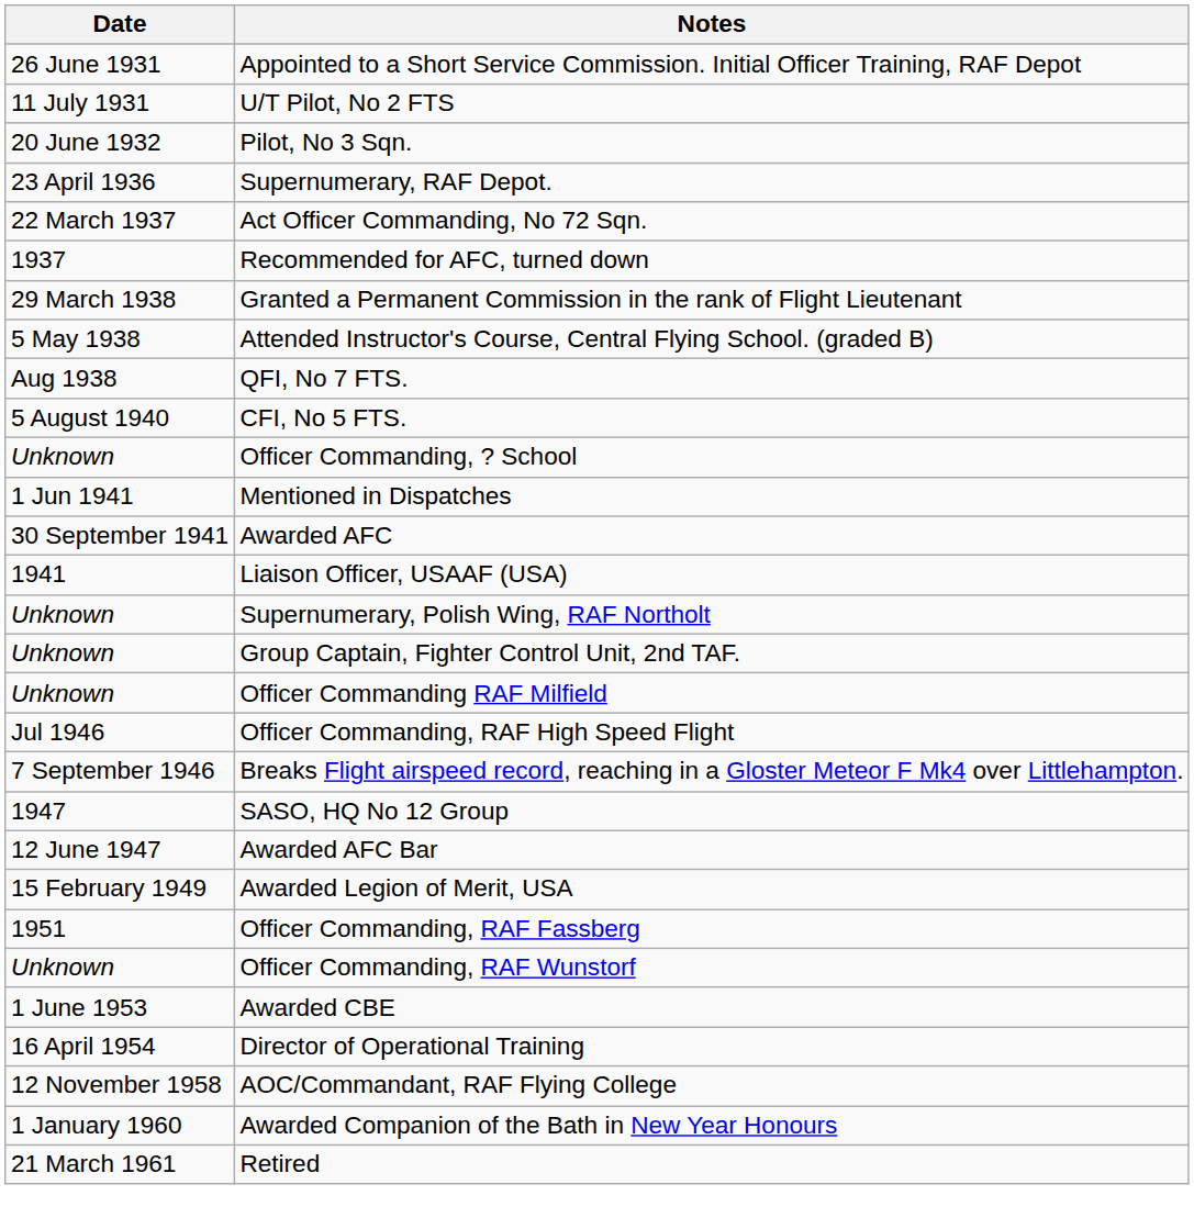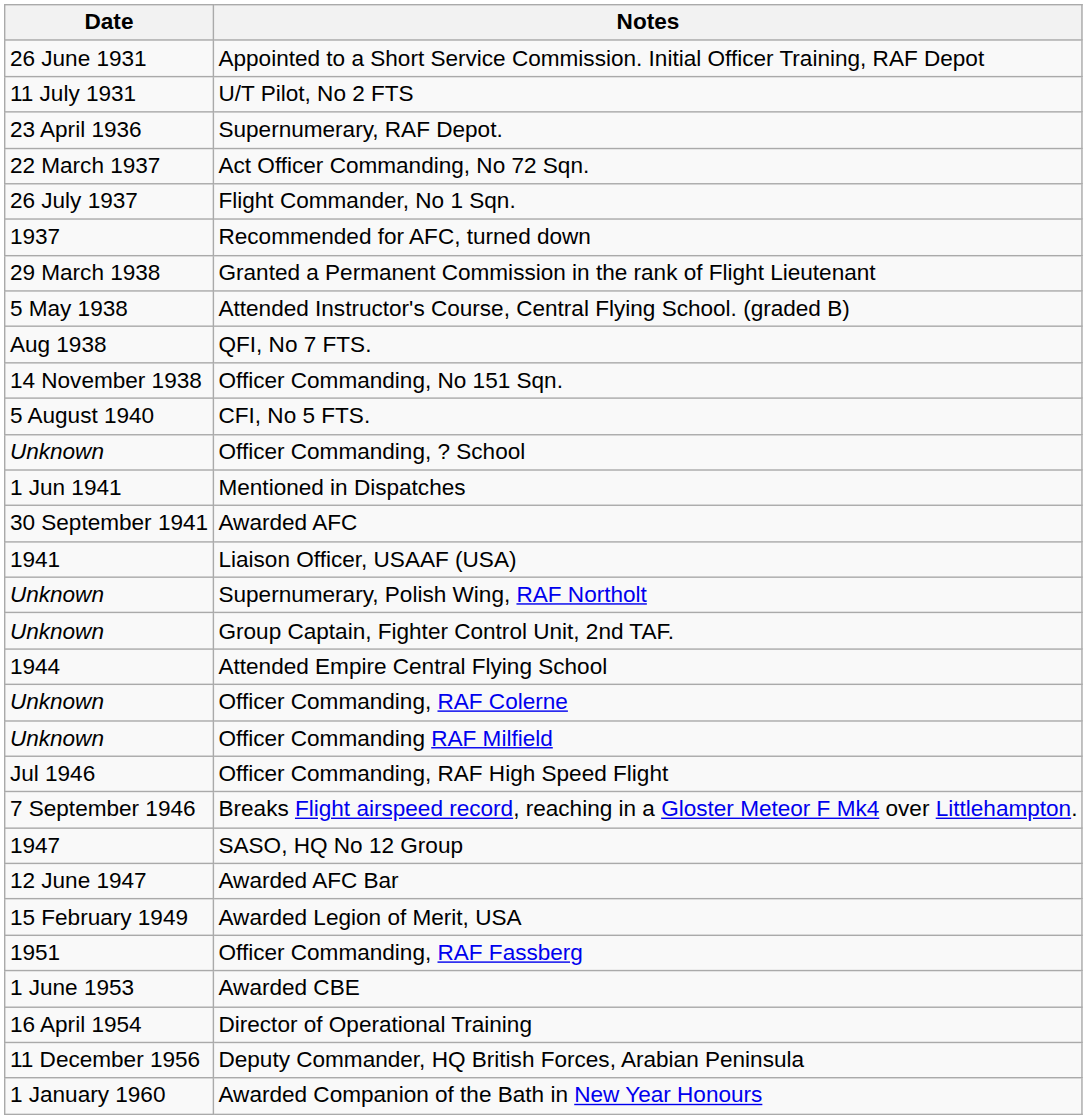- row: 20 June 1932 | Pilot, No 3 Sqn.
+ row: 26 July 1937 | Flight Commander, No 1 Sqn.
+ row: 14 November 1938 | Officer Commanding, No 151 Sqn.
+ row: 1944 | Attended Empire Central Flying School
+ row: Unknown | Officer Commanding, RAF Colerne
- row: Unknown | Officer Commanding, RAF Wunstorf
+ row: 11 December 1956 | Deputy Commander, HQ British Forces, Arabian Peninsula
- row: 12 November 1958 | AOC/Commandant, RAF Flying College
- row: 21 March 1961 | Retired
